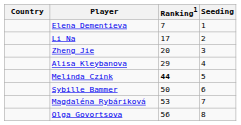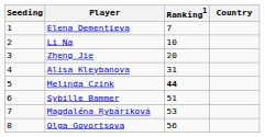columns swapped: Country <-> Seeding
Li Na | Ranking1: 17 -> 10
Alisa Kleybanova | Ranking1: 29 -> 31
Sybille Bammer | Ranking1: 50 -> 51
